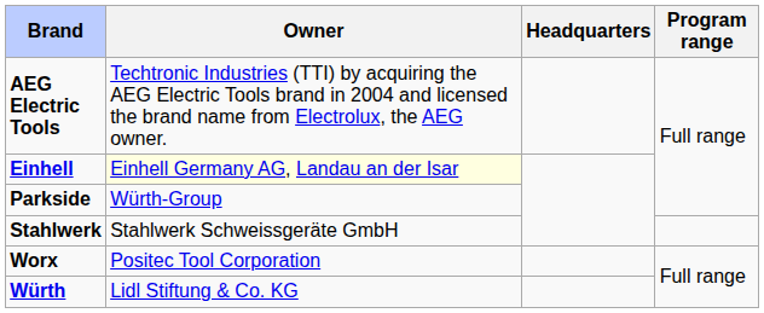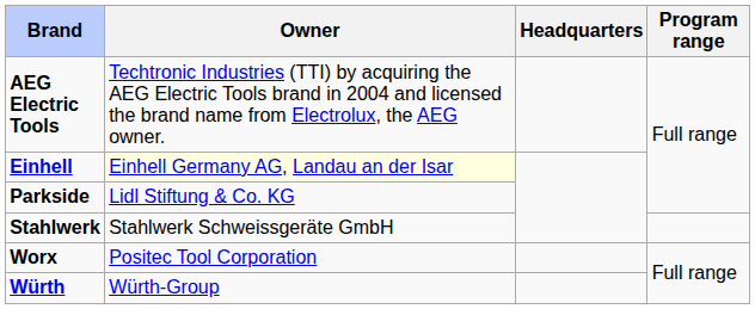Parkside | Owner: Würth-Group -> Lidl Stiftung & Co. KG
Würth | Owner: Lidl Stiftung & Co. KG -> Würth-Group
